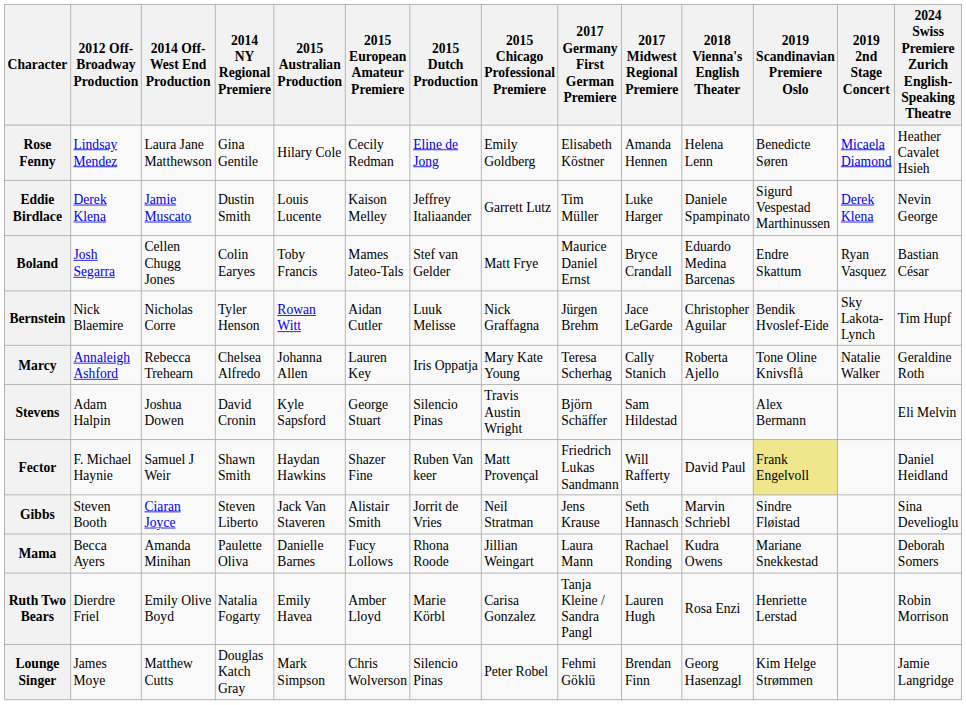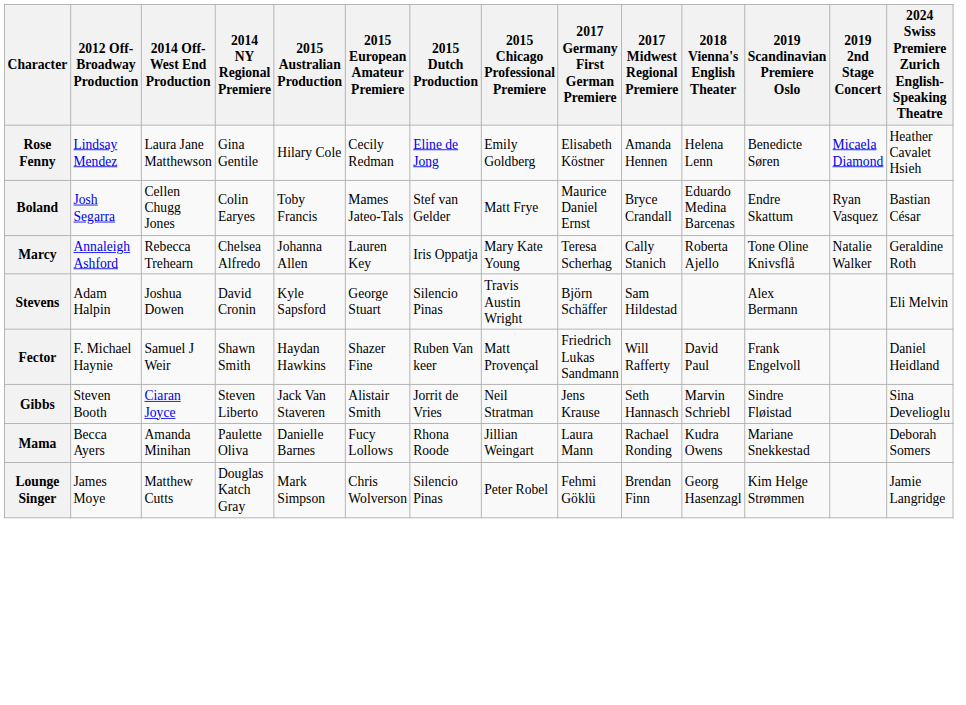- row: Eddie Birdlace | Derek Klena | Jamie Muscato | Dustin Smith | Louis Lucente | Kaison Melley | Jeffrey Italiaander | Garrett Lutz | Tim Müller | Luke Harger | Daniele Spampinato | Sigurd Vespestad Marthinussen | Derek Klena | Nevin George
- row: Bernstein | Nick Blaemire | Nicholas Corre | Tyler Henson | Rowan Witt | Aidan Cutler | Luuk Melisse | Nick Graffagna | Jürgen Brehm | Jace LeGarde | Christopher Aguilar | Bendik Hvoslef-Eide | Sky Lakota-Lynch | Tim Hupf
Fector | 2019 Scandinavian Premiere Oslo: khaki background -> no background
- row: Ruth Two Bears | Dierdre Friel | Emily Olive Boyd | Natalia Fogarty | Emily Havea | Amber Lloyd | Marie Körbl | Carisa Gonzalez | Tanja Kleine / Sandra Pangl | Lauren Hugh | Rosa Enzi | Henriette Lerstad | Robin Morrison
